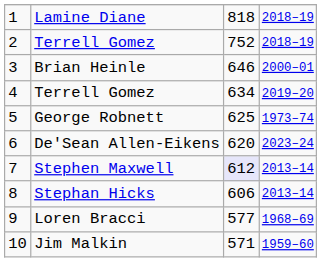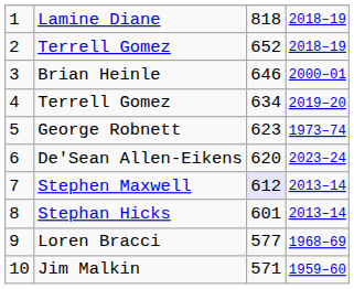2 / Terrell Gomez | column 3: 752 -> 652
George Robnett | column 3: 625 -> 623
Stephan Hicks | column 3: 606 -> 601
